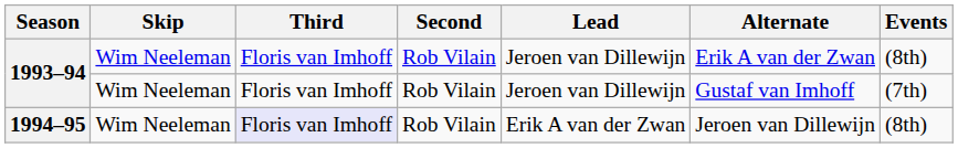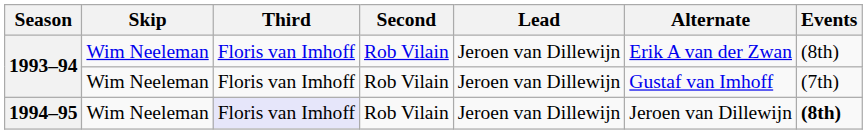1994–95 | Lead: Erik A van der Zwan -> Jeroen van Dillewijn
1994–95 | Events: normal -> bold
